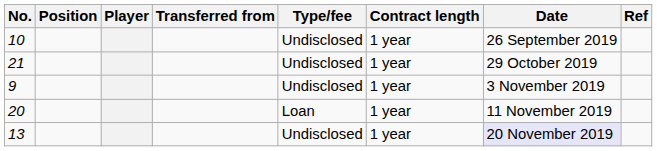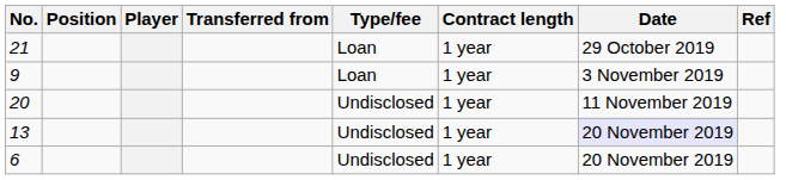- row: 10 | Undisclosed | 1 year | 26 September 2019
21 | Type/fee: Undisclosed -> Loan
9 | Type/fee: Undisclosed -> Loan
20 | Type/fee: Loan -> Undisclosed
+ row: 6 | Undisclosed | 1 year | 20 November 2019
